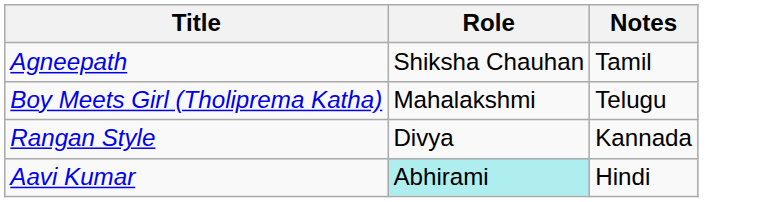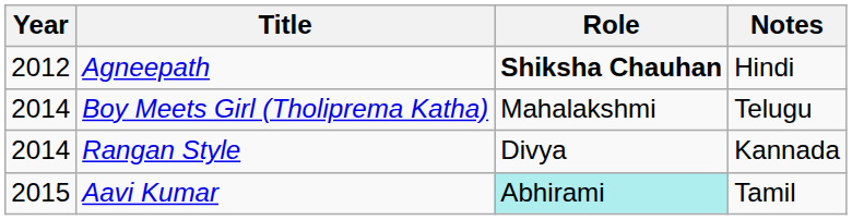+ column: Year | 2012 | 2014 | 2014 | 2015
Agneepath | Role: normal -> bold
Agneepath | Notes: Tamil -> Hindi
Aavi Kumar | Notes: Hindi -> Tamil
